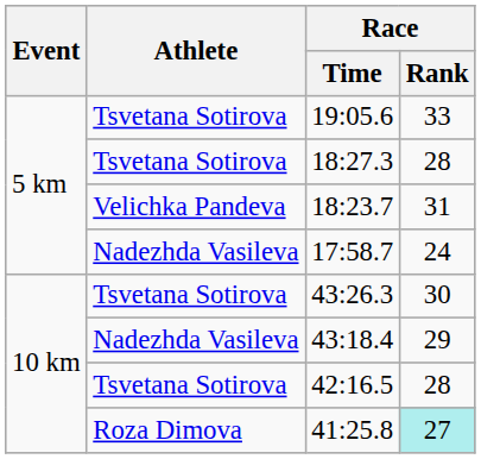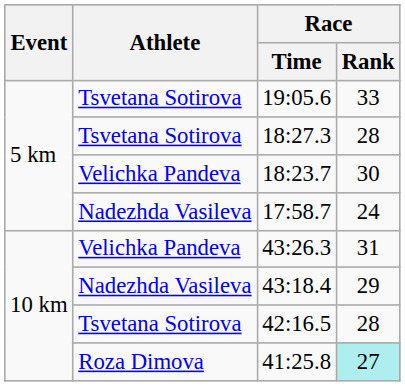18:23.7 | Race / Rank: 31 -> 30
43:26.3 | Athlete: Tsvetana Sotirova -> Velichka Pandeva
43:26.3 | Race / Rank: 30 -> 31
